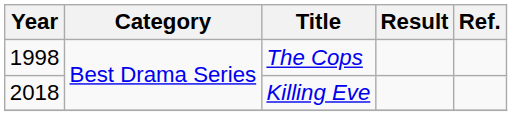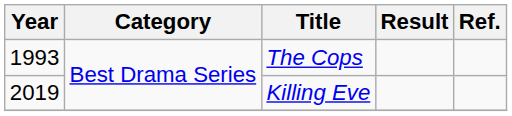The Cops | Year: 1998 -> 1993
Killing Eve | Year: 2018 -> 2019
